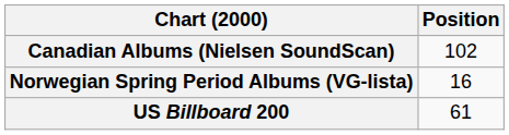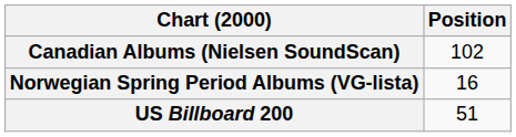US Billboard 200 | Position: 61 -> 51
